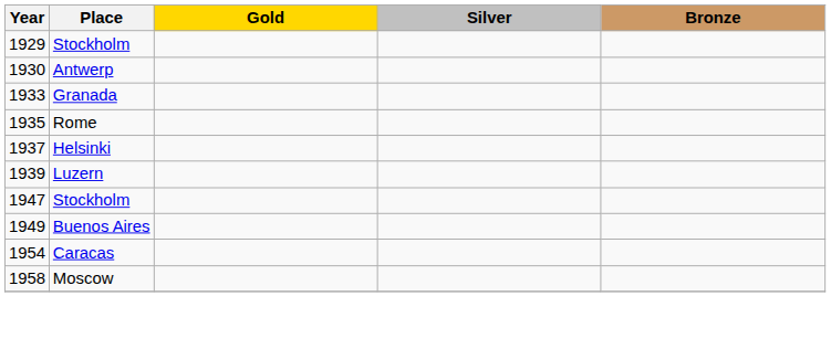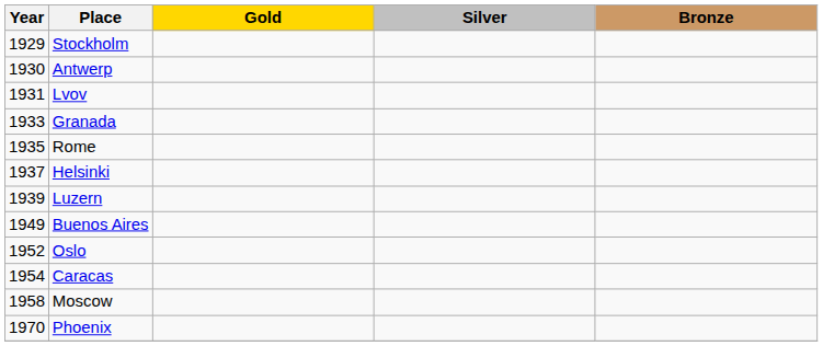+ row: 1931 | Lvov
- row: 1947 | Stockholm
+ row: 1952 | Oslo
+ row: 1970 | Phoenix
